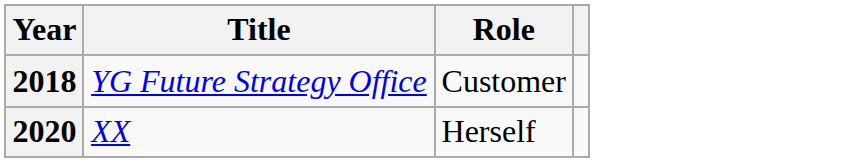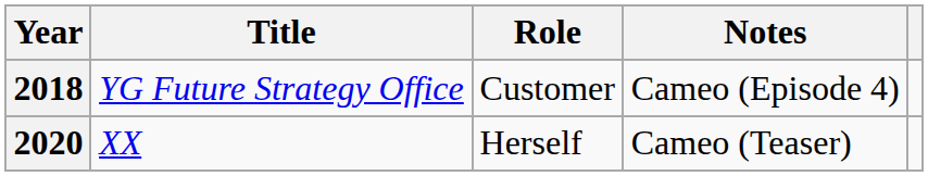+ column: Notes | Cameo (Episode 4) | Cameo (Teaser)
